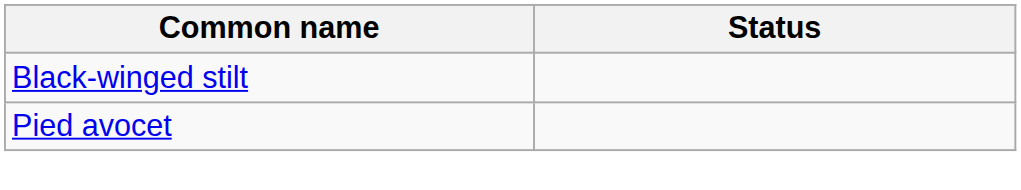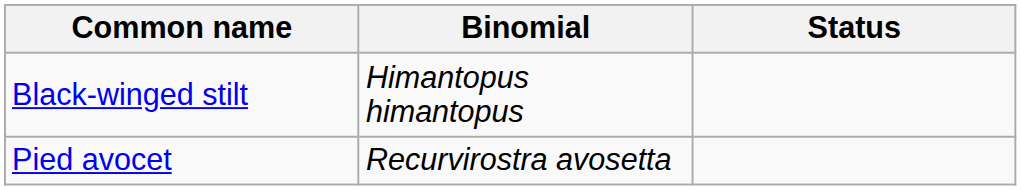+ column: Binomial | Himantopus himantopus | Recurvirostra avosetta
